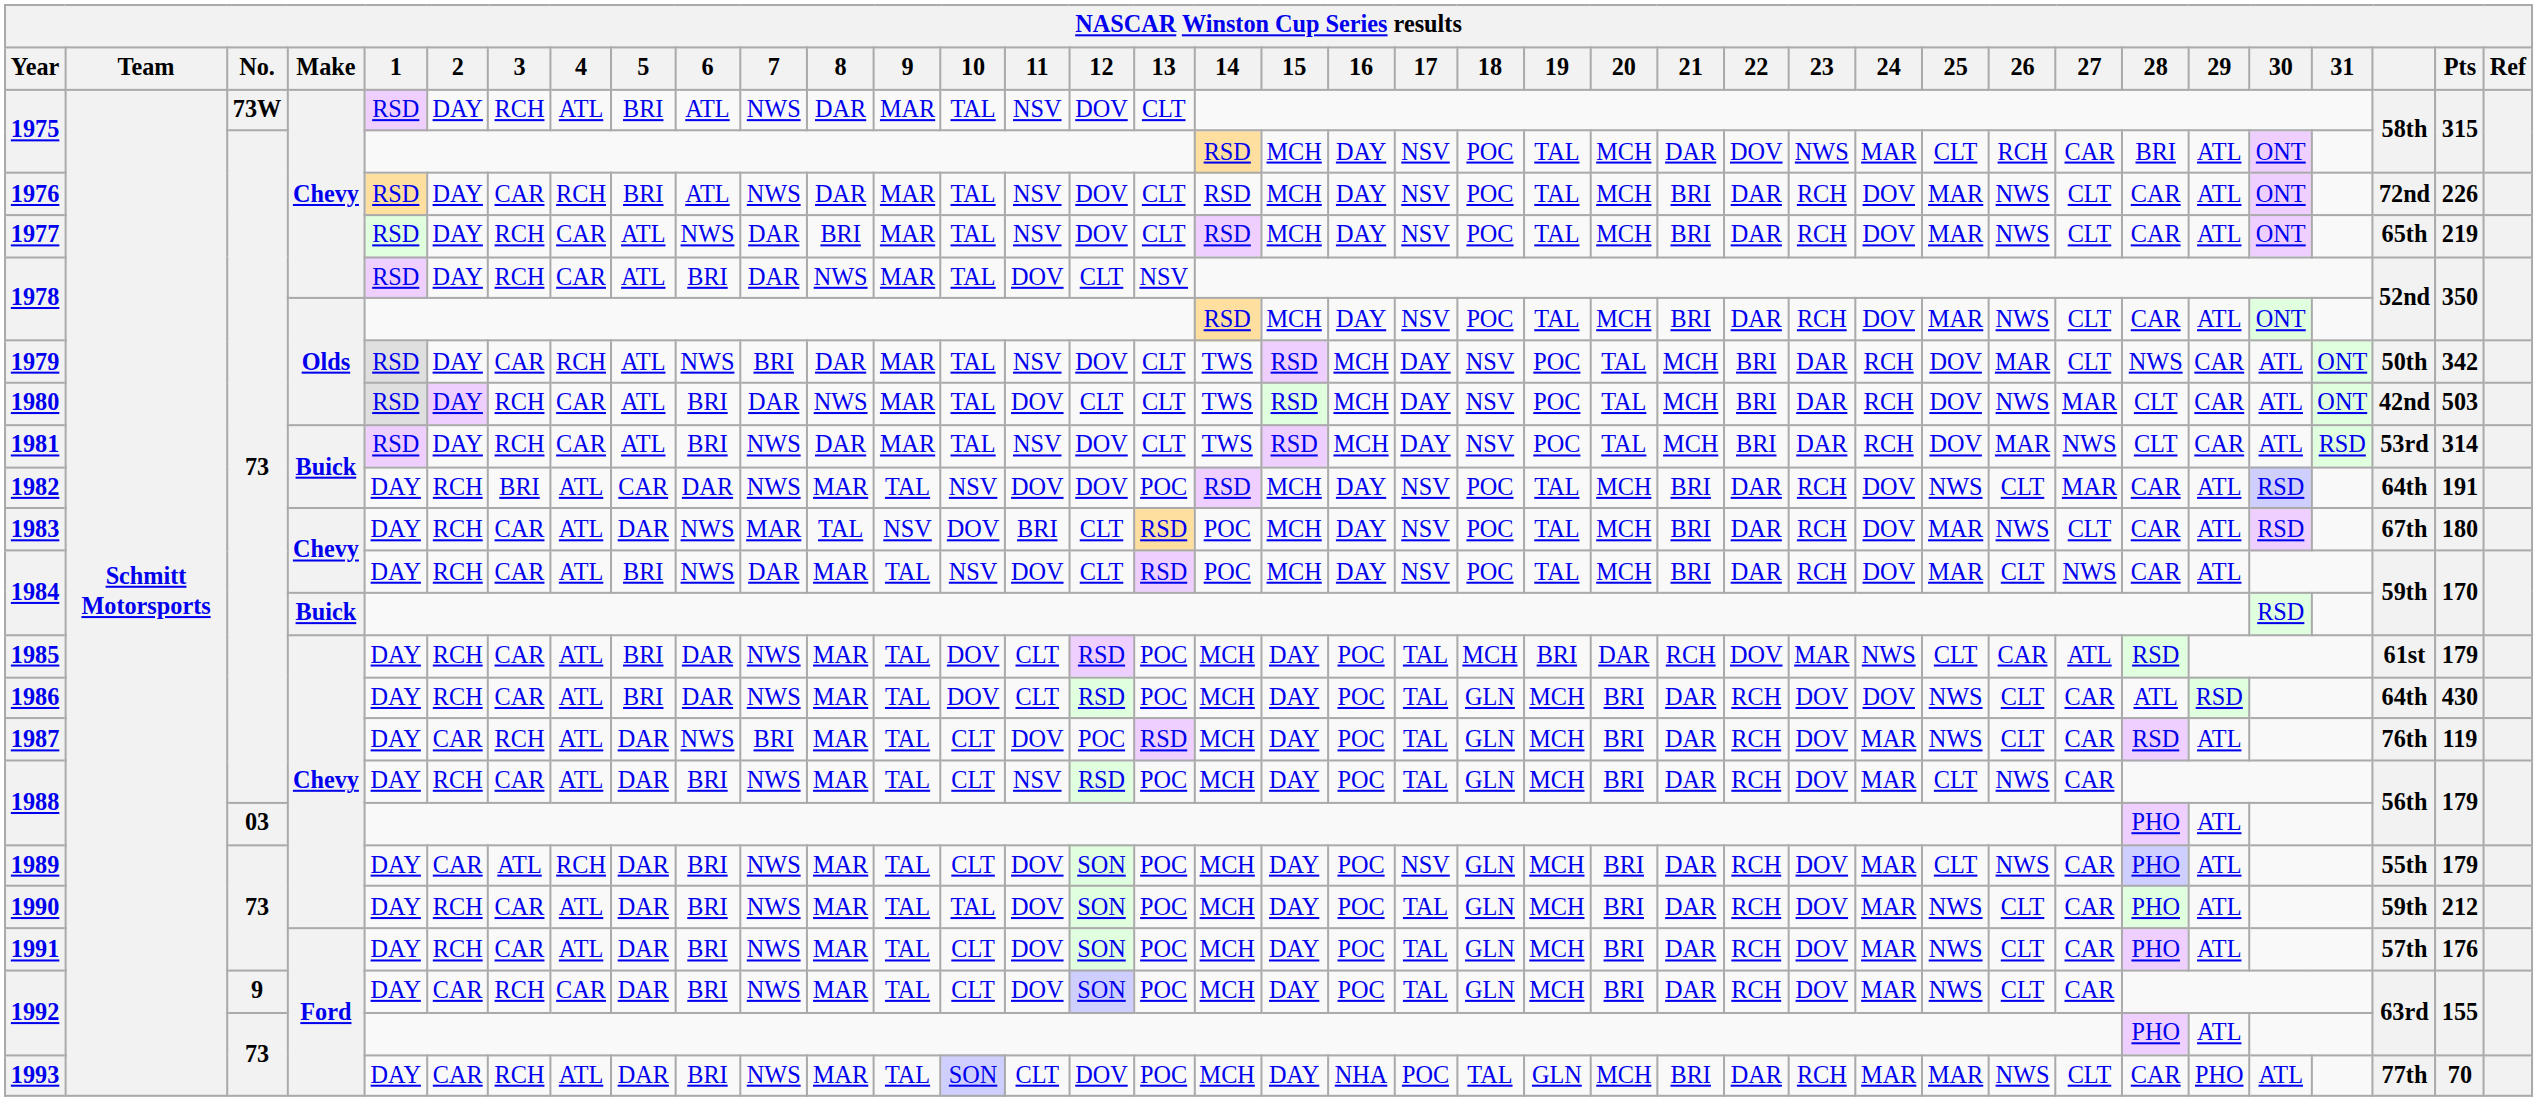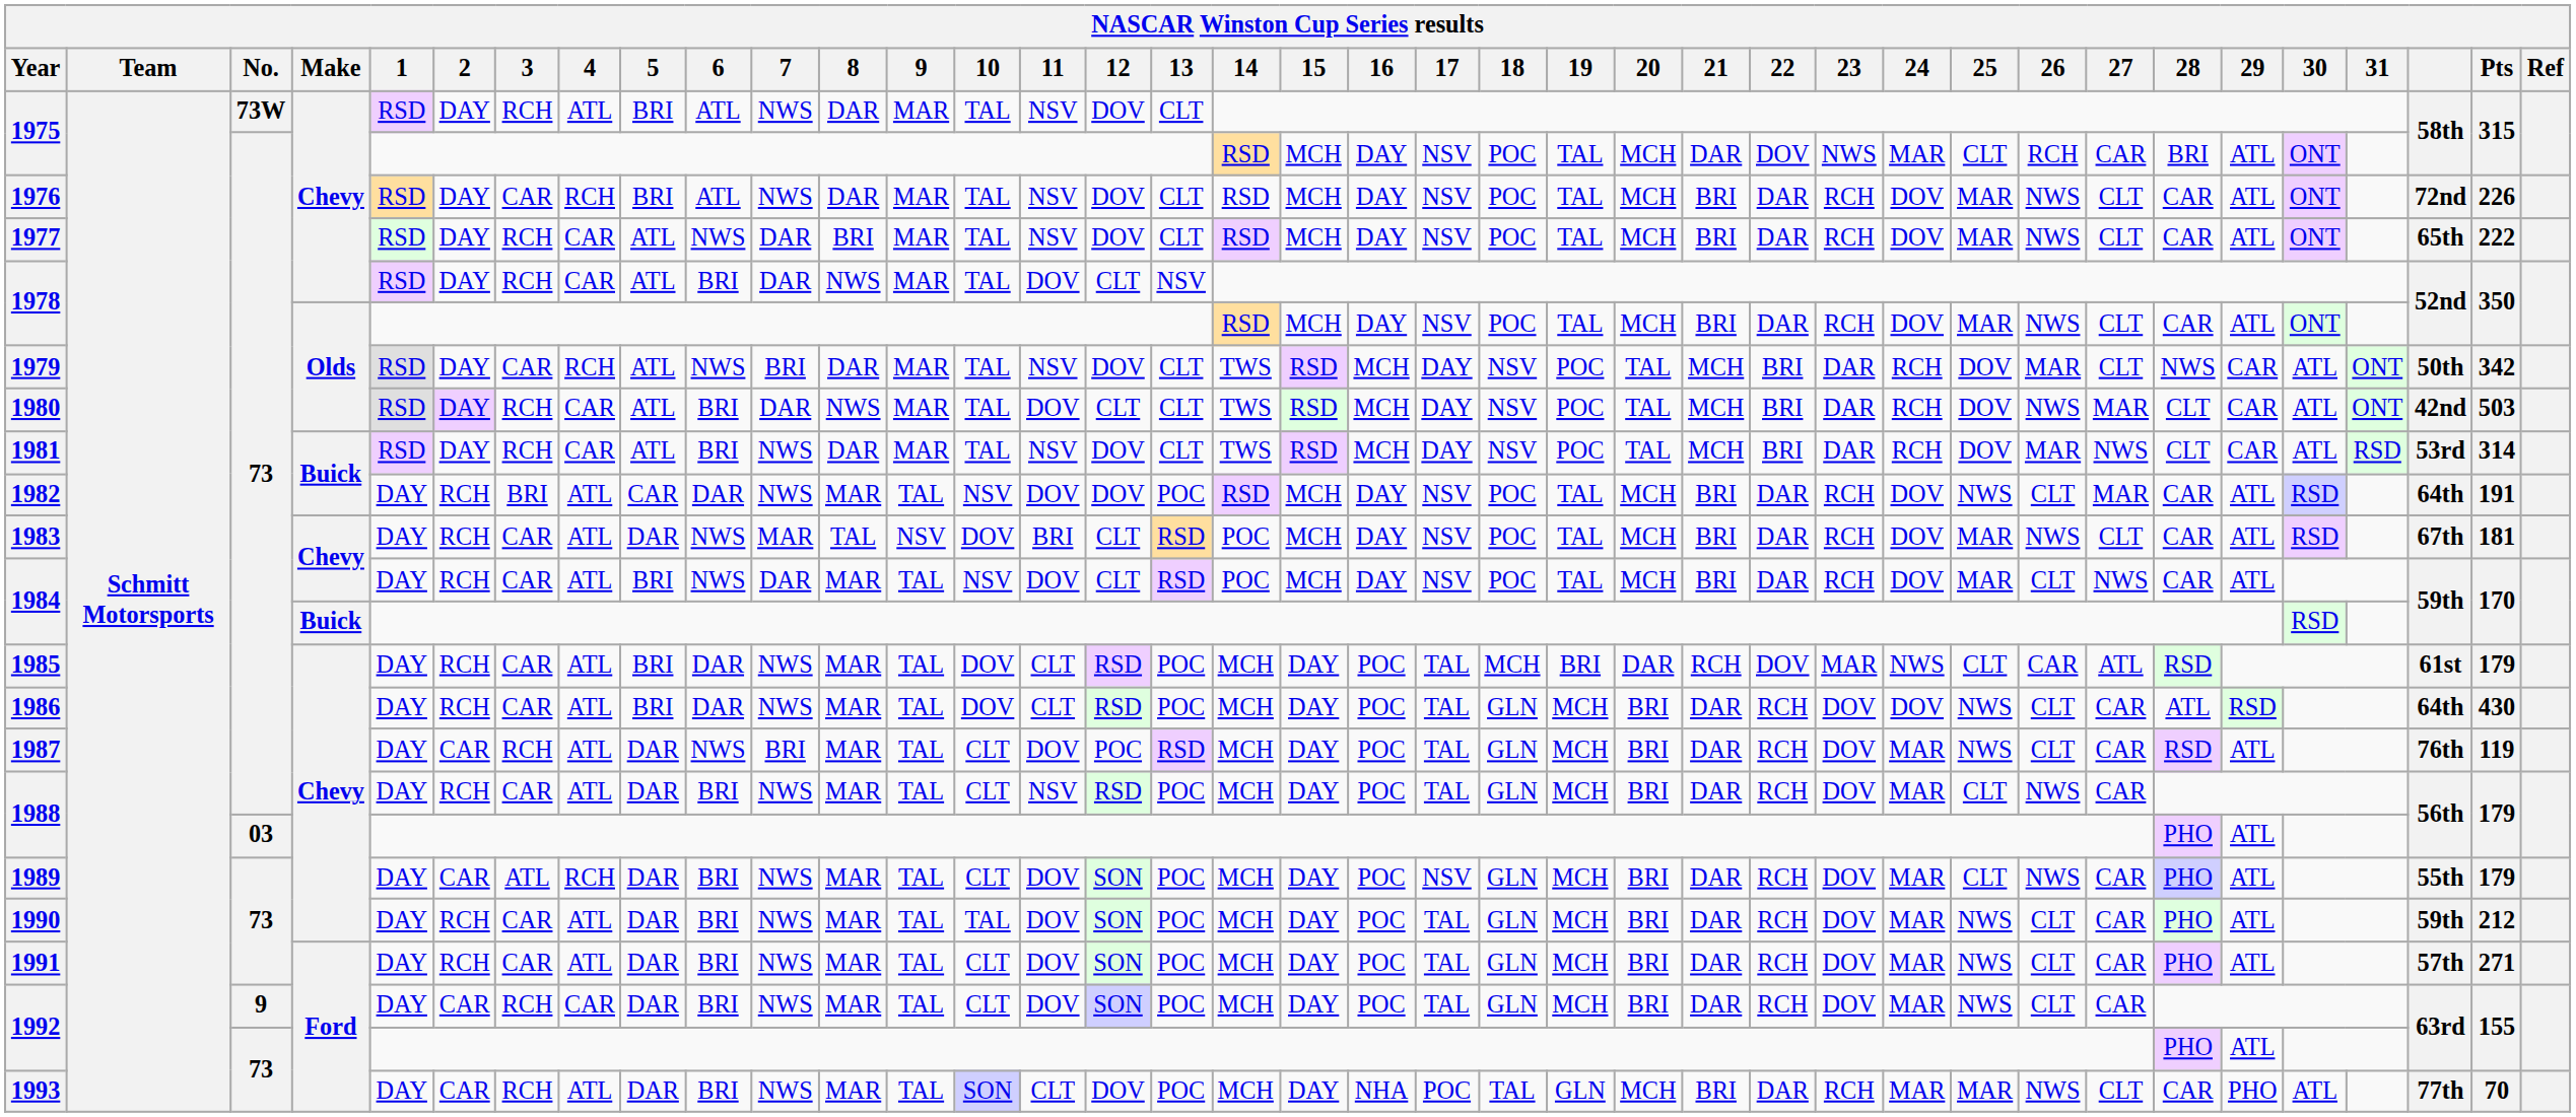1977 | Pts: 219 -> 222
1983 | Pts: 180 -> 181
1991 | Pts: 176 -> 271
